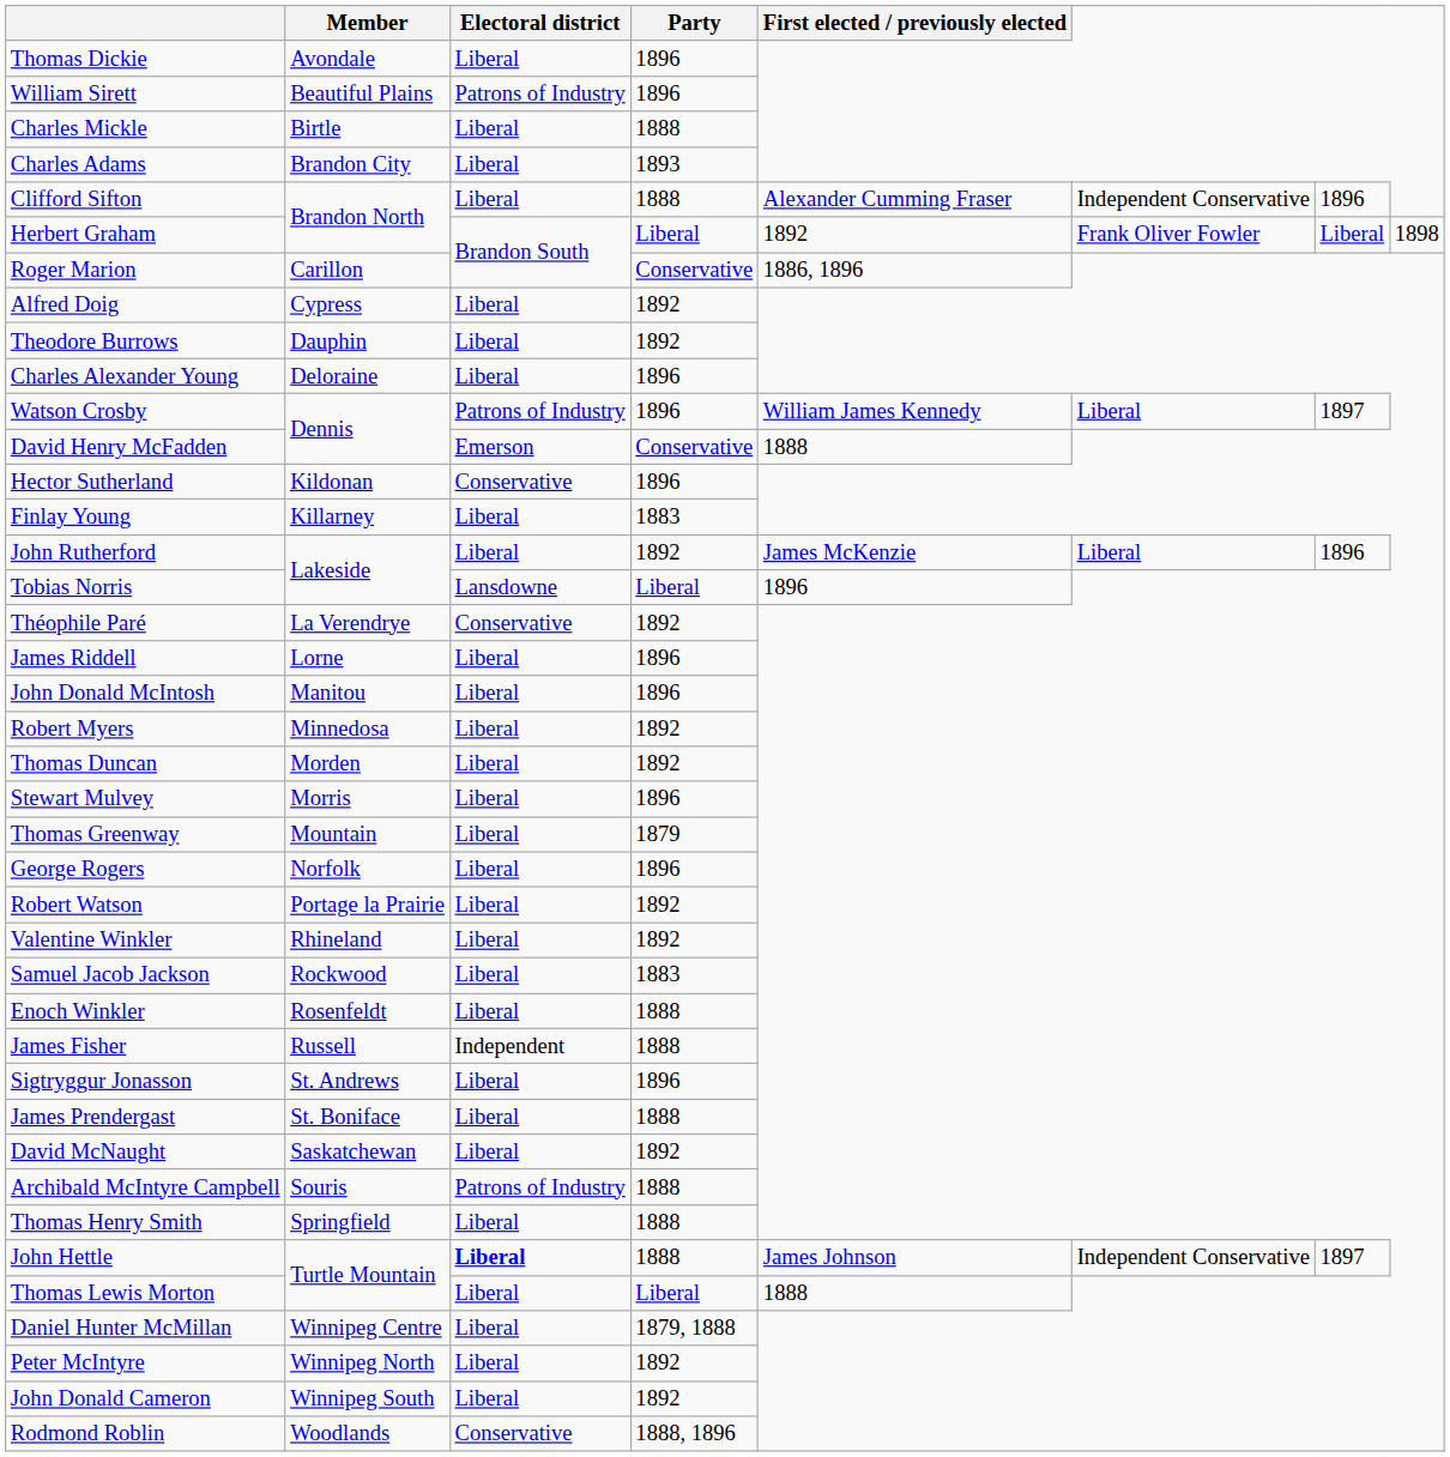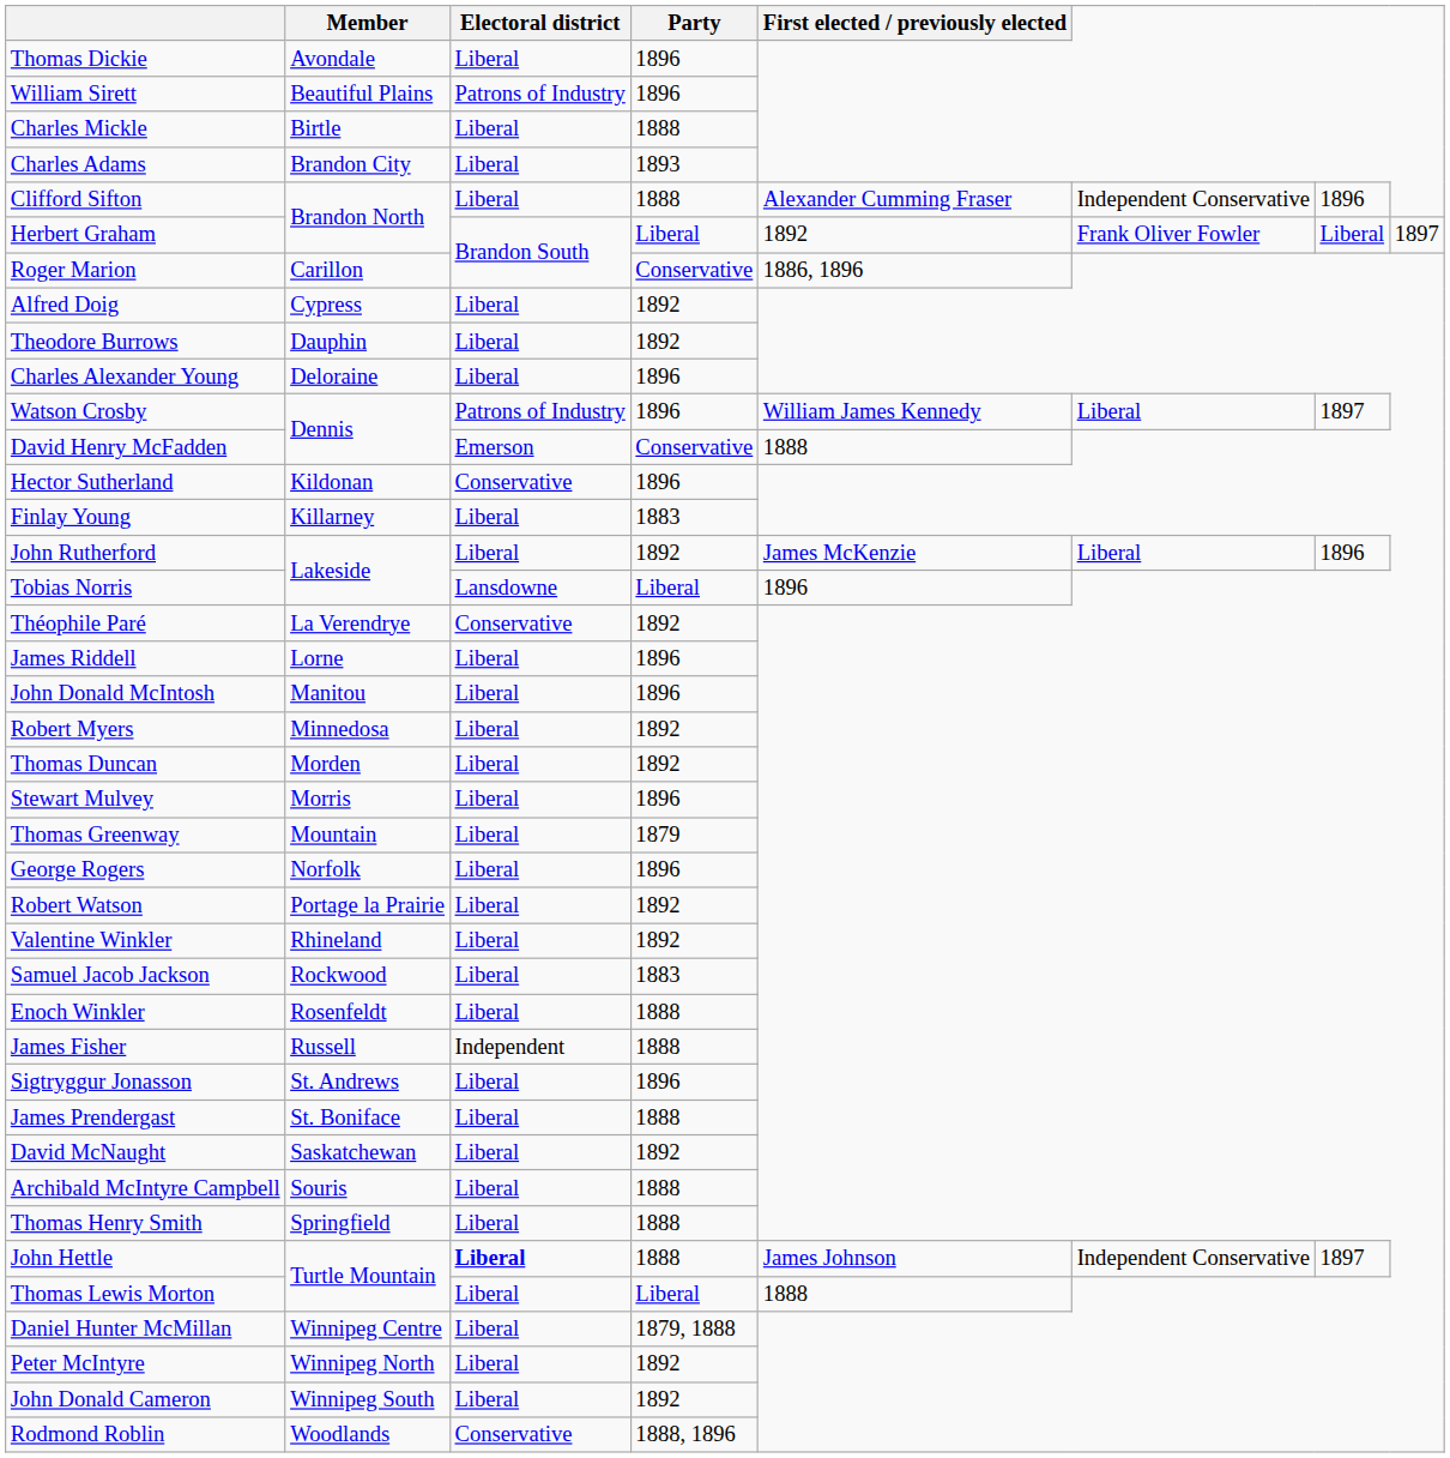Herbert Graham | column 8: 1898 -> 1897
Archibald McIntyre Campbell | Electoral district: Patrons of Industry -> Liberal
